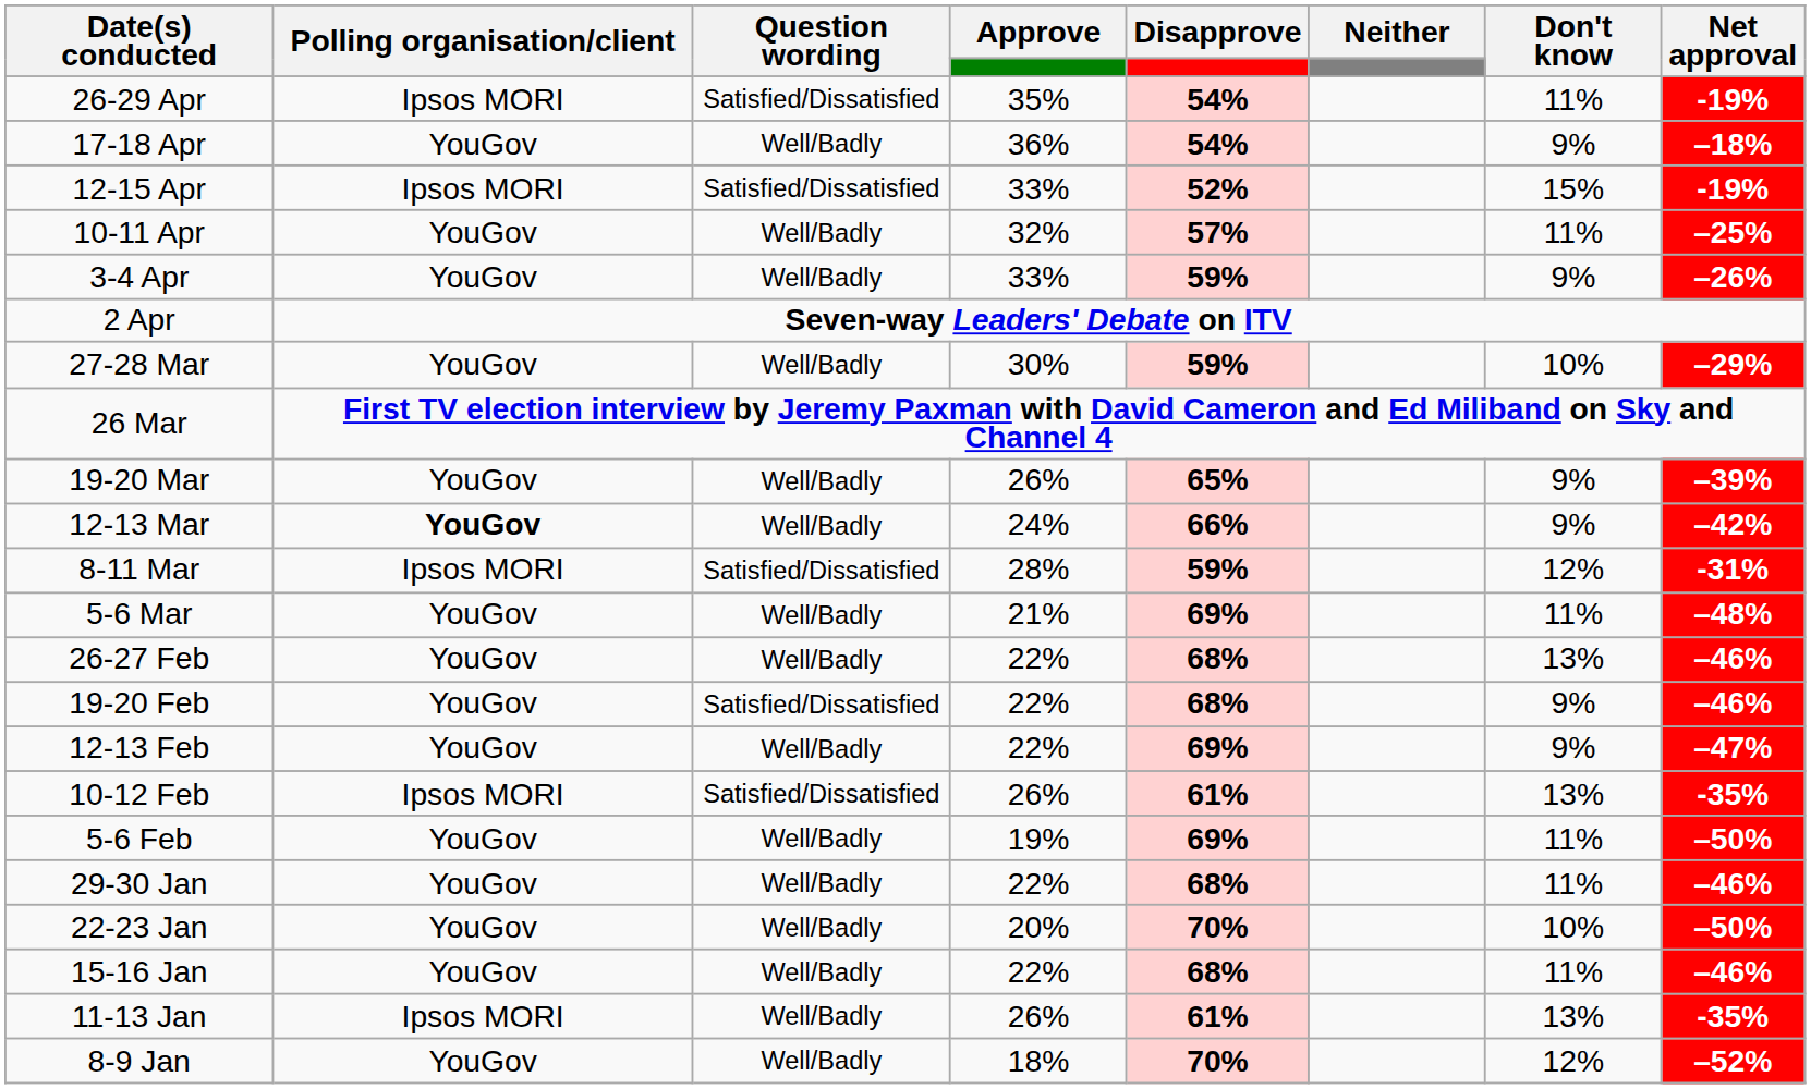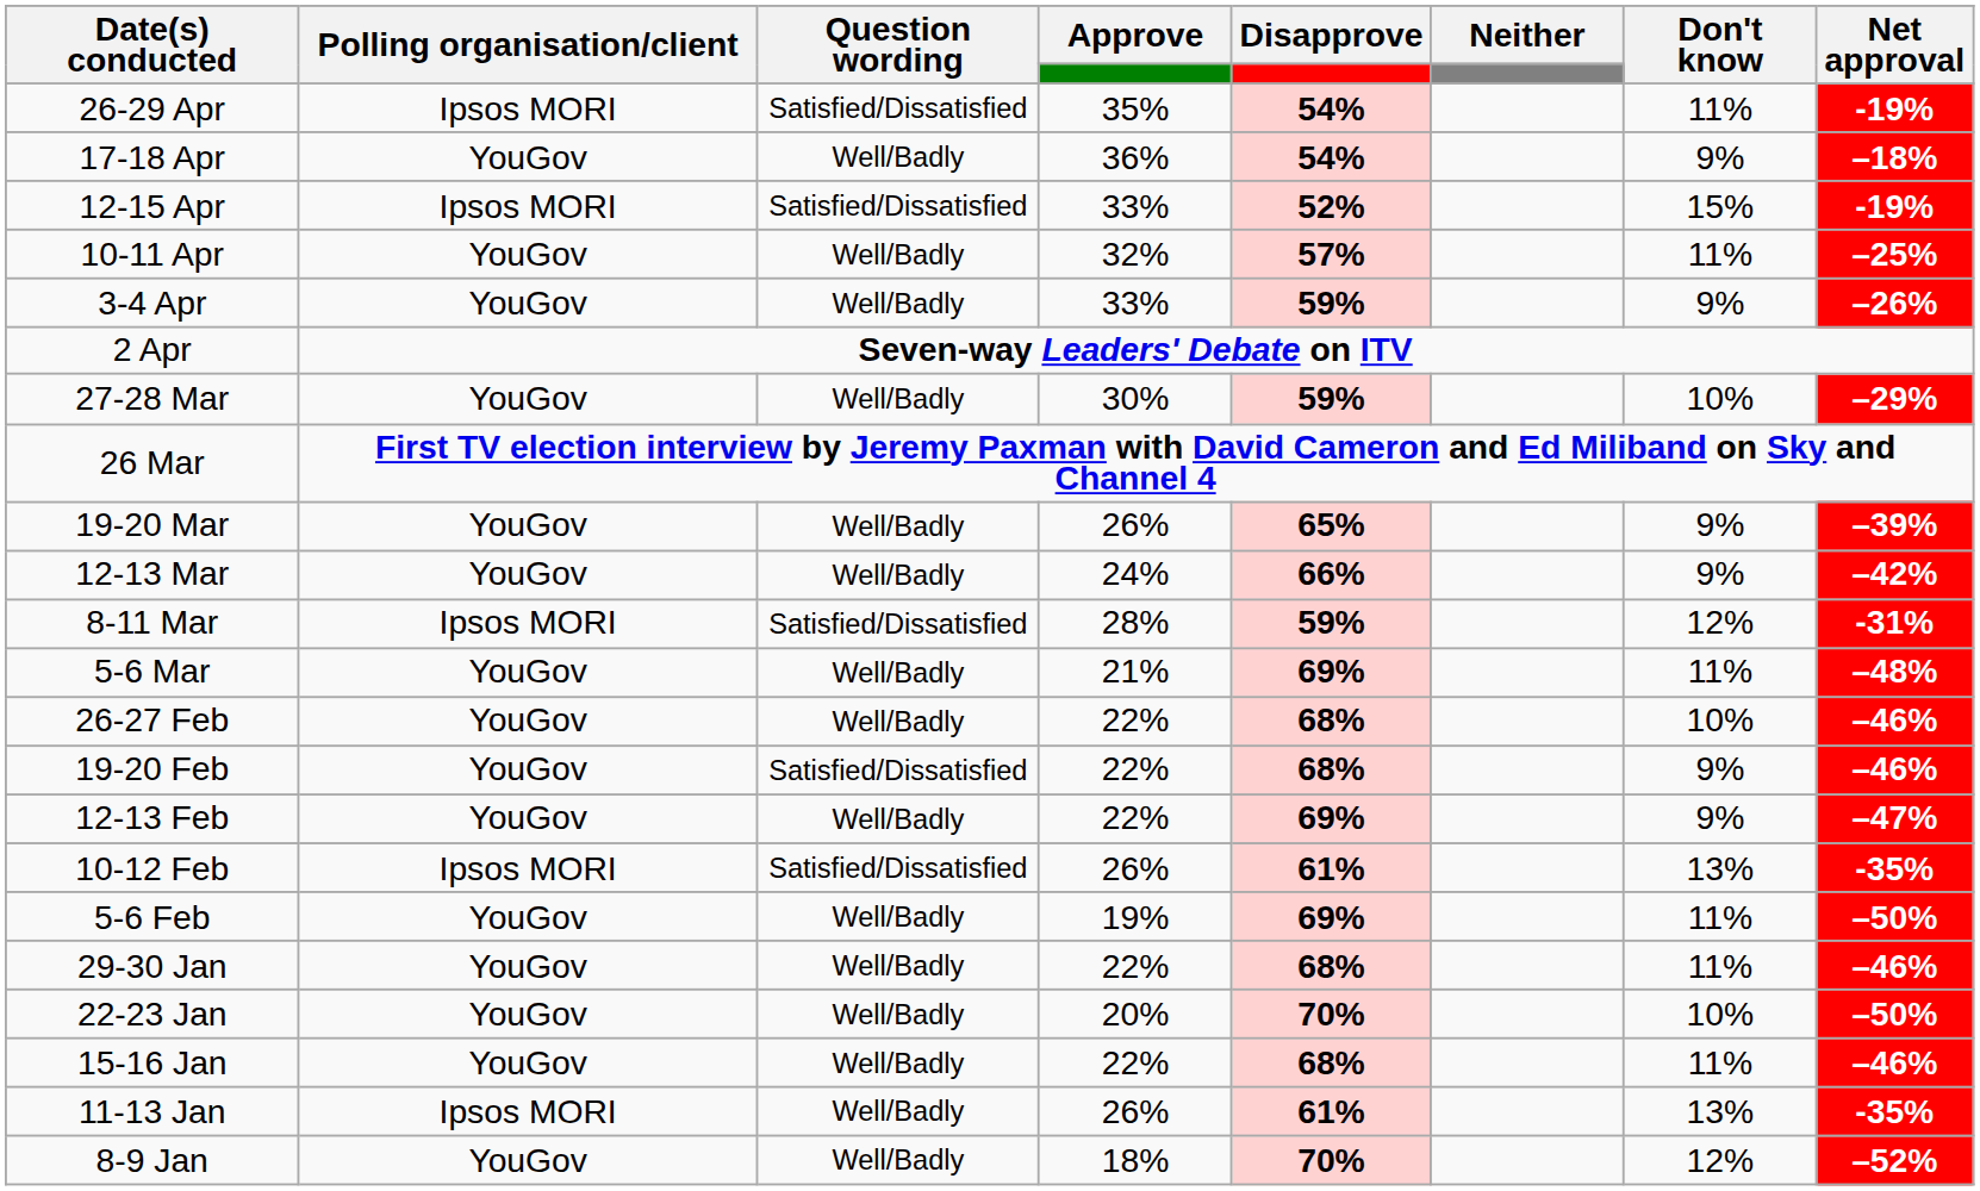12-13 Mar | Polling organisation/client: bold -> normal
26-27 Feb | Don't know: 13% -> 10%
